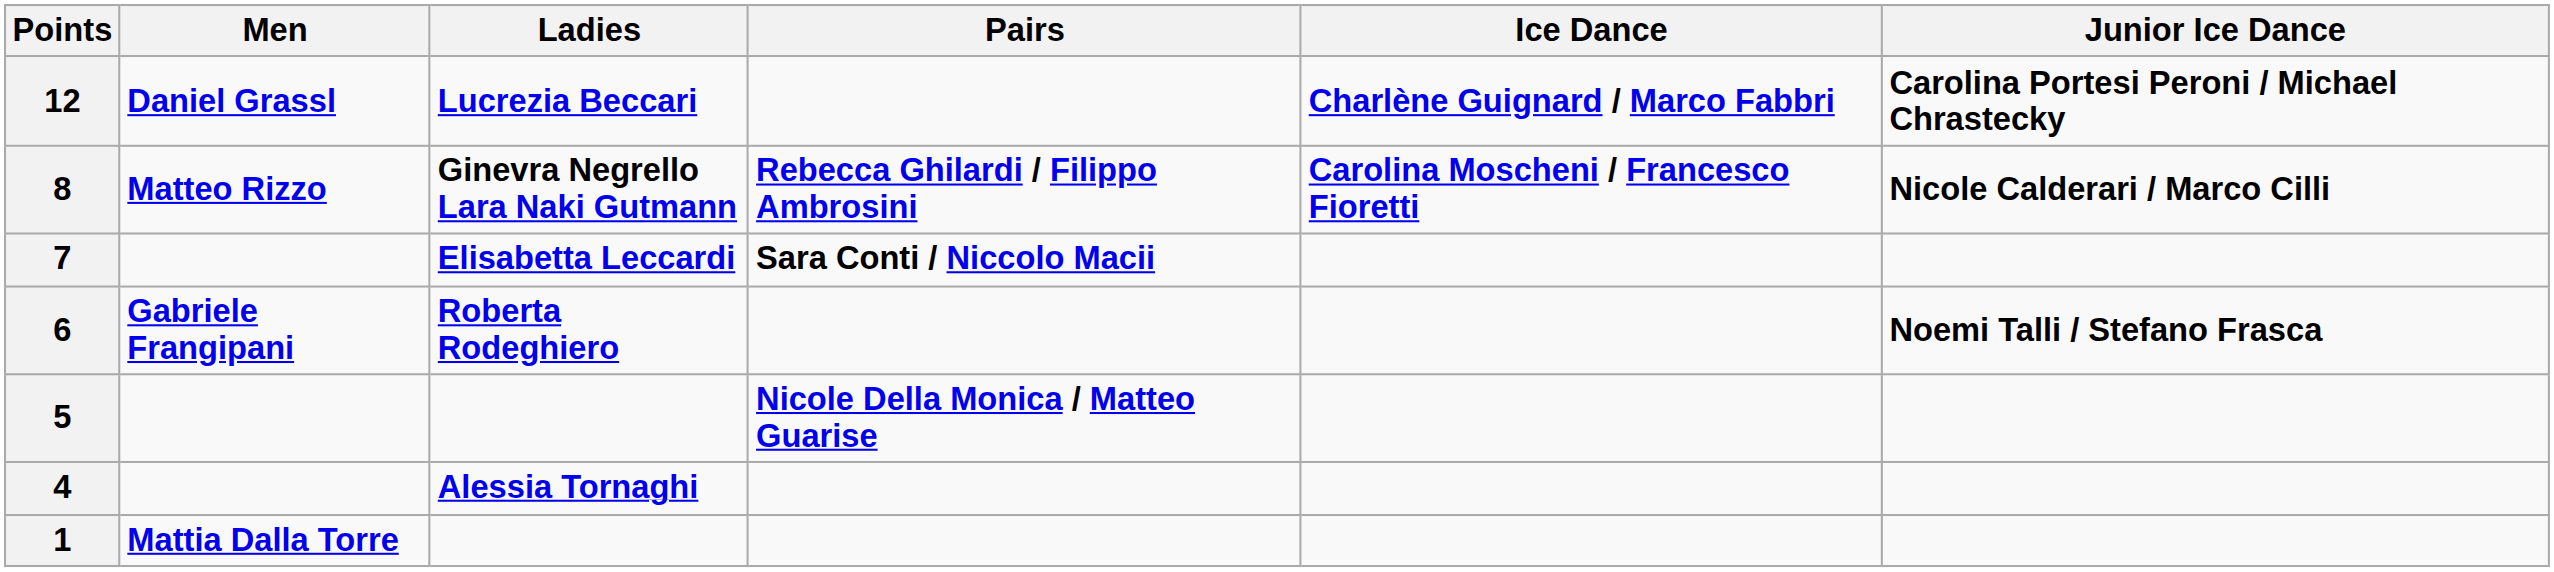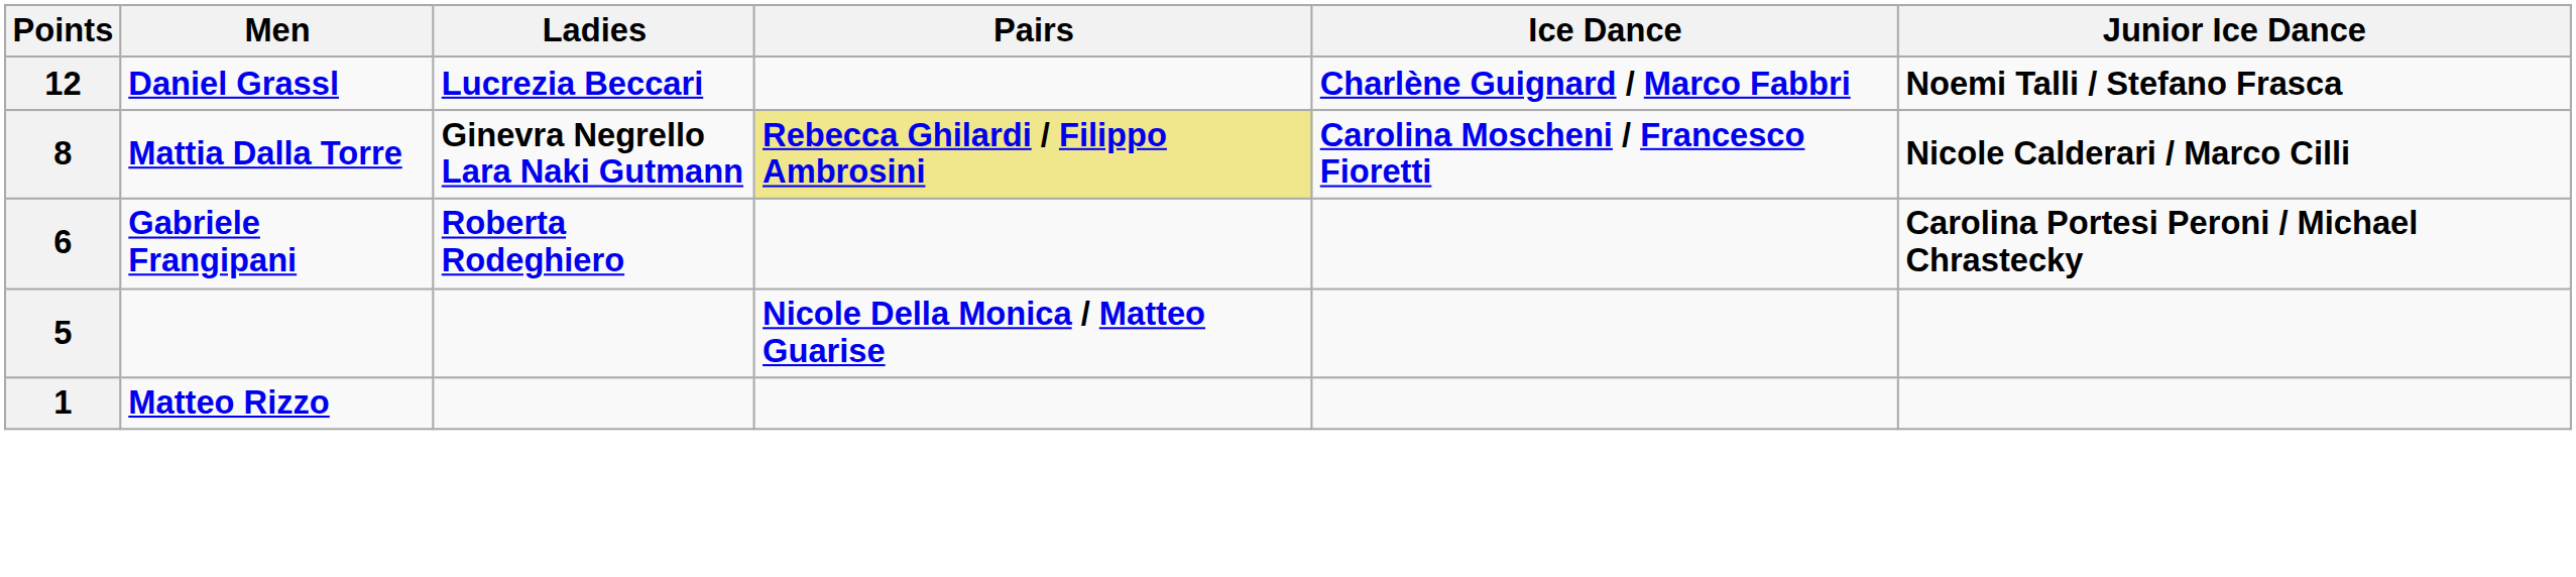12 | Junior Ice Dance: Carolina Portesi Peroni / Michael Chrastecky -> Noemi Talli / Stefano Frasca
8 | Men: Matteo Rizzo -> Mattia Dalla Torre
8 | Pairs: no background -> khaki background
- row: 7 | Elisabetta Leccardi | Sara Conti / Niccolo Macii
6 | Junior Ice Dance: Noemi Talli / Stefano Frasca -> Carolina Portesi Peroni / Michael Chrastecky
- row: 4 | Alessia Tornaghi
1 | Men: Mattia Dalla Torre -> Matteo Rizzo
